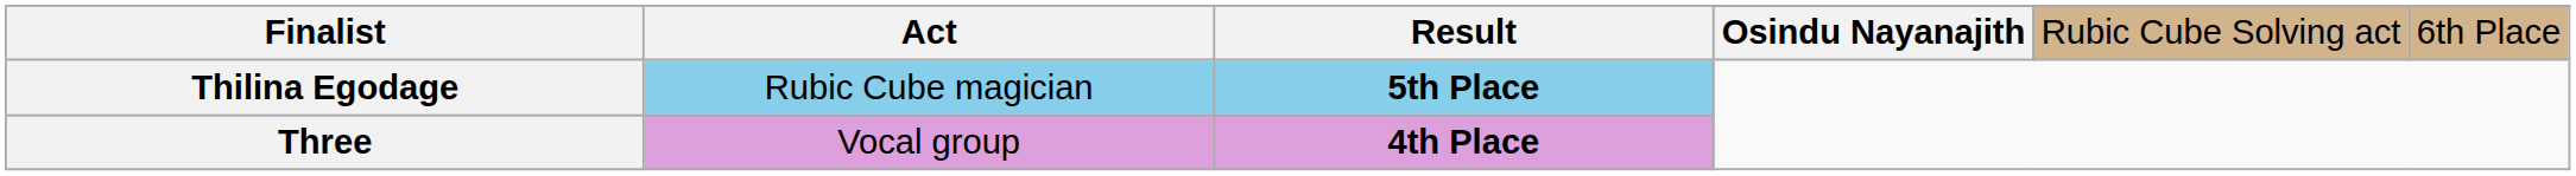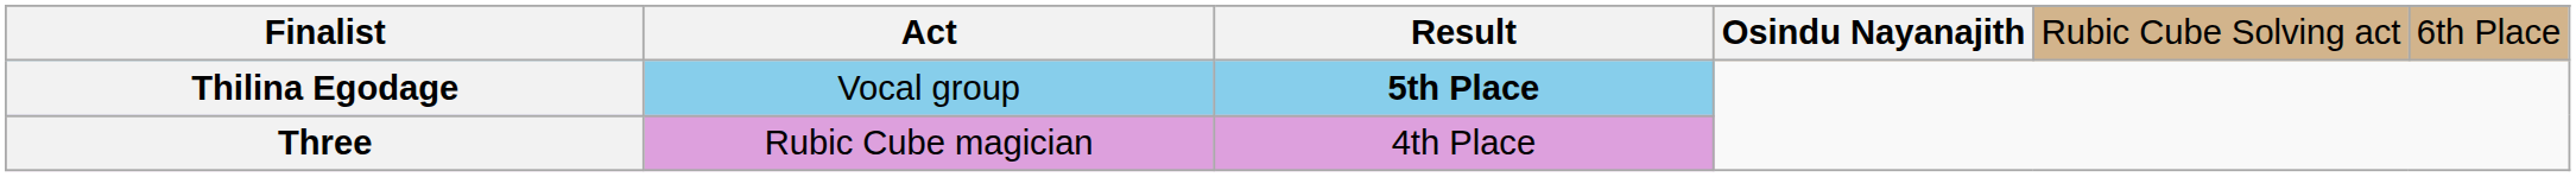Thilina Egodage | Act: Rubic Cube magician -> Vocal group
Three | Act: Vocal group -> Rubic Cube magician
Three | Result: bold -> normal
